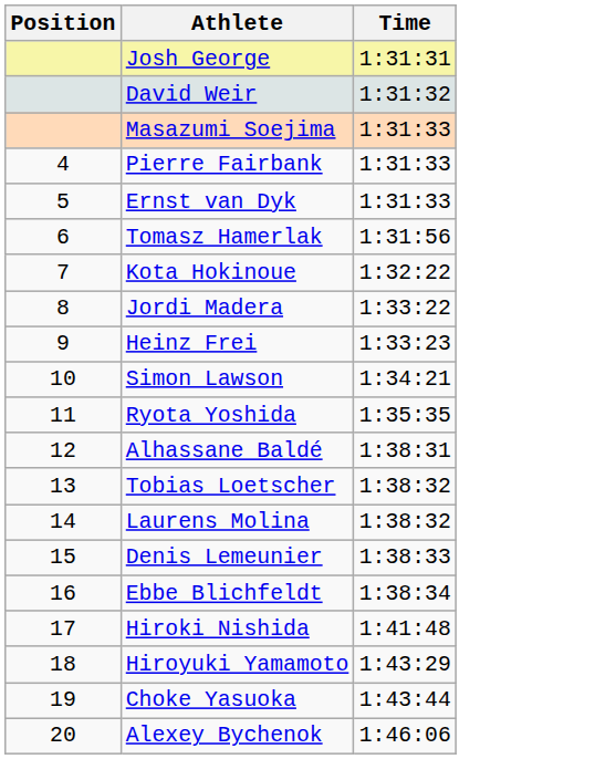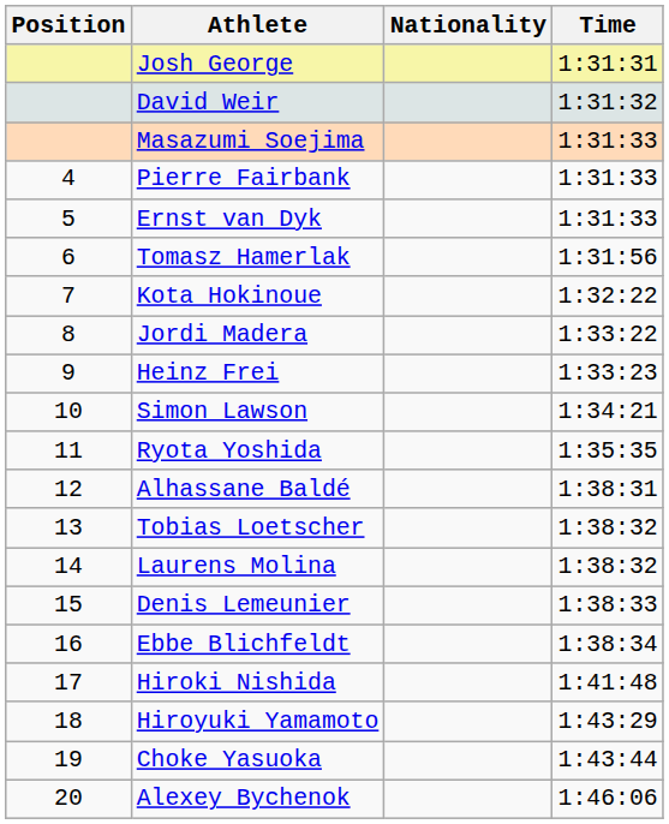+ column: Nationality
